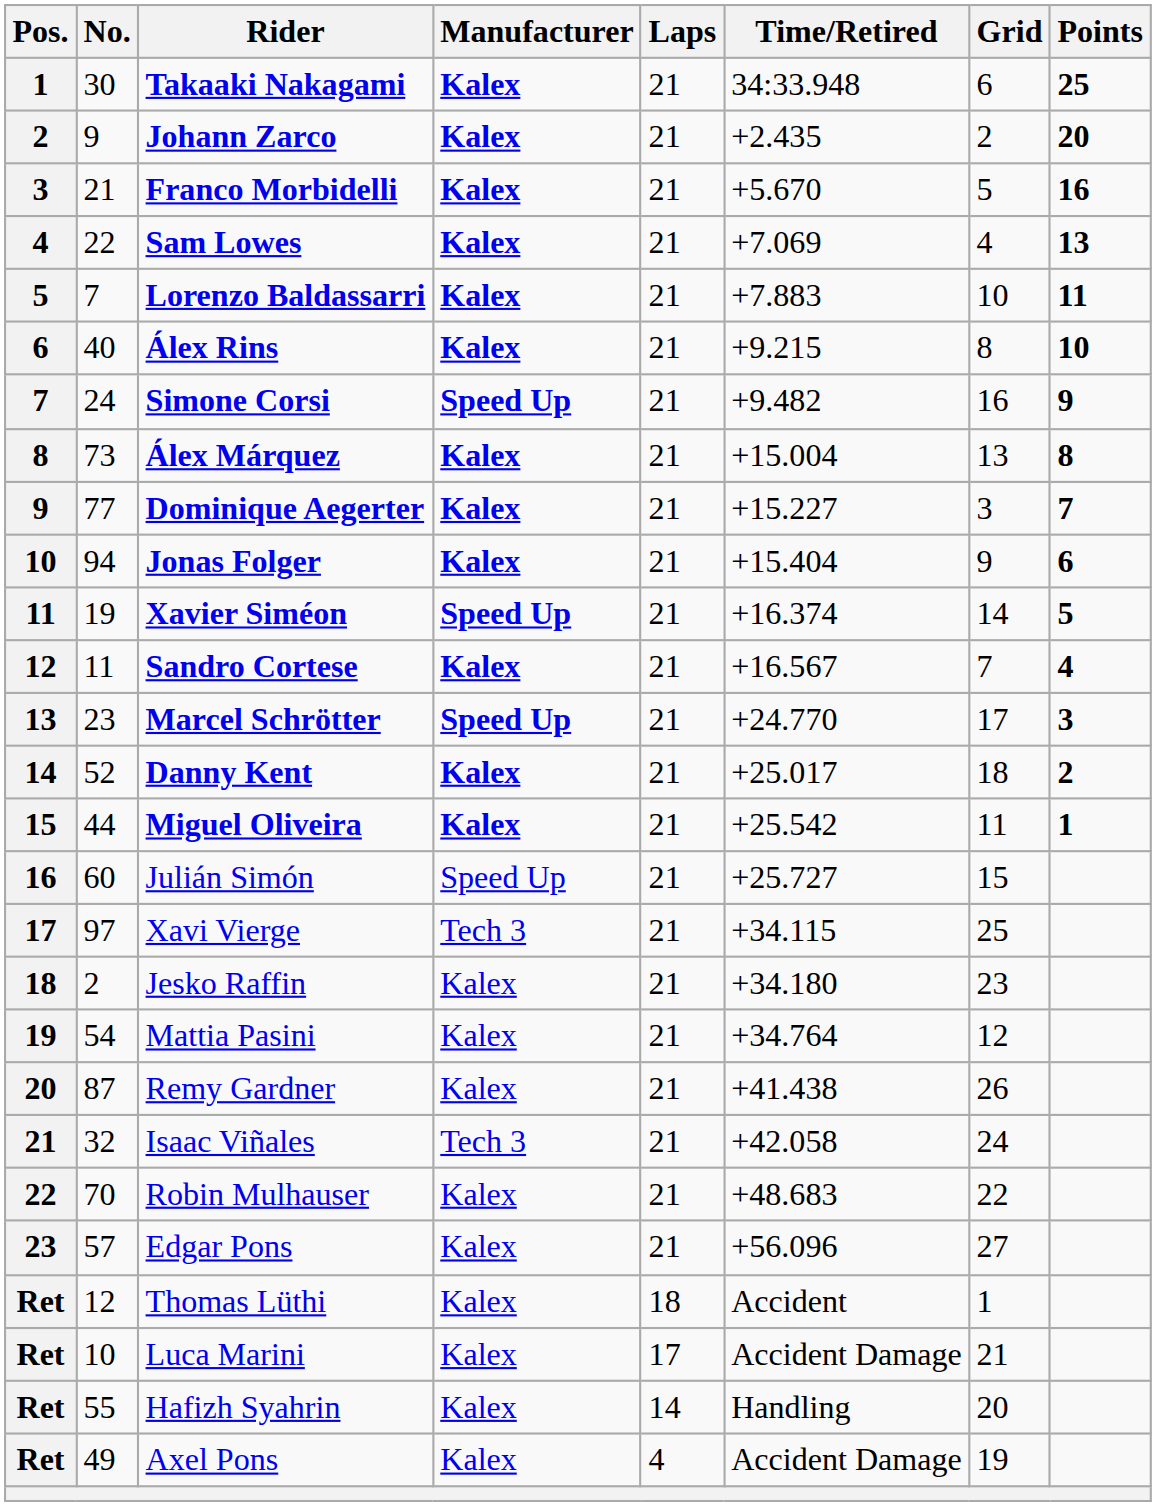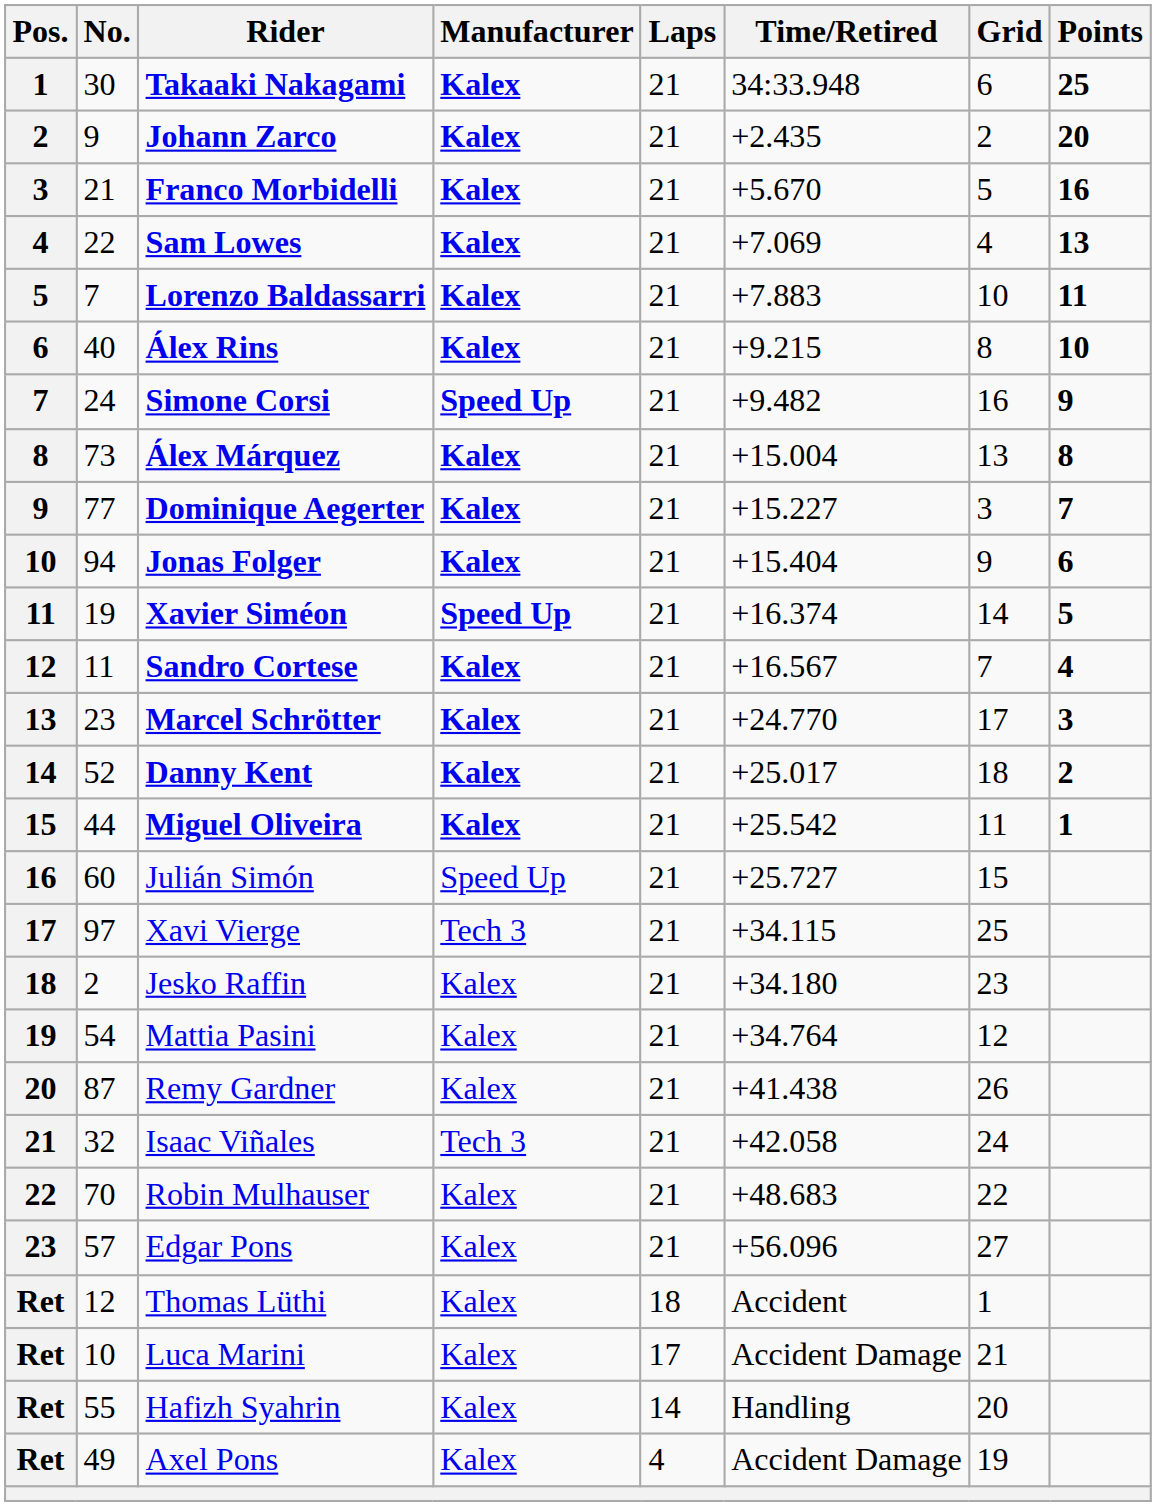Marcel Schrötter | Manufacturer: Speed Up -> Kalex
